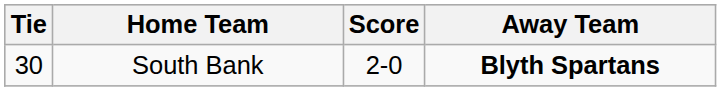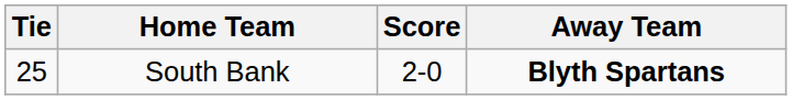South Bank | Tie: 30 -> 25
